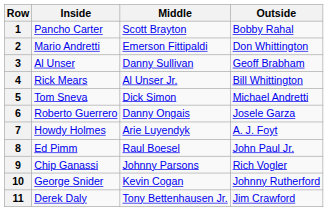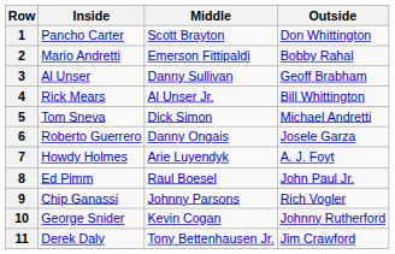1 | Outside: Bobby Rahal -> Don Whittington
2 | Outside: Don Whittington -> Bobby Rahal
